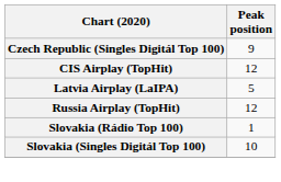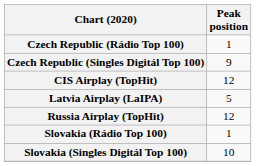+ row: Czech Republic (Rádio Top 100) | 1
